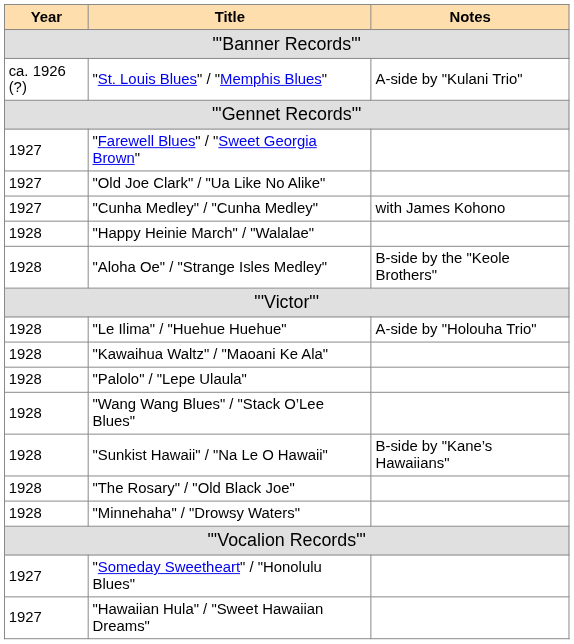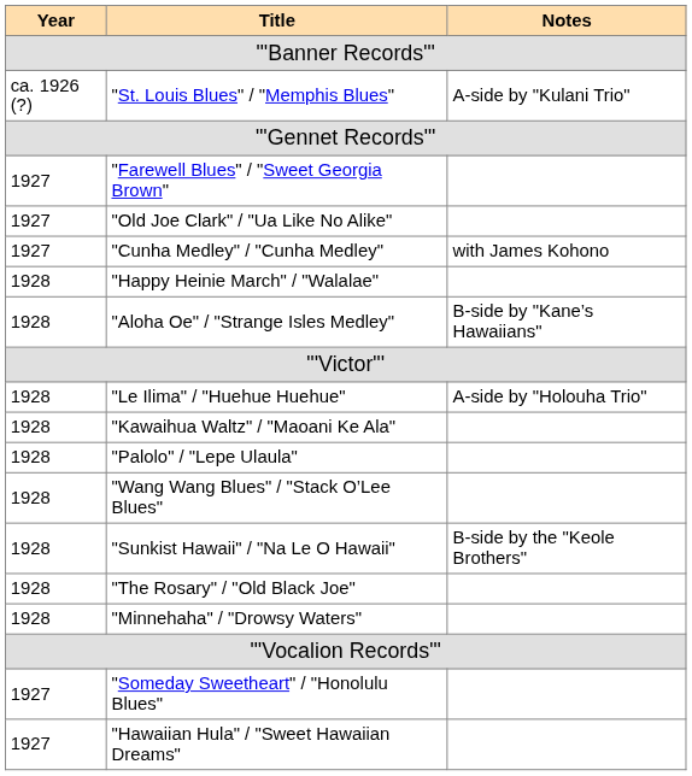"Aloha Oe" / "Strange Isles Medley" | Notes: B-side by the "Keole Brothers" -> B-side by "Kane’s Hawaiians"
"Sunkist Hawaii" / "Na Le O Hawaii" | Notes: B-side by "Kane’s Hawaiians" -> B-side by the "Keole Brothers"
